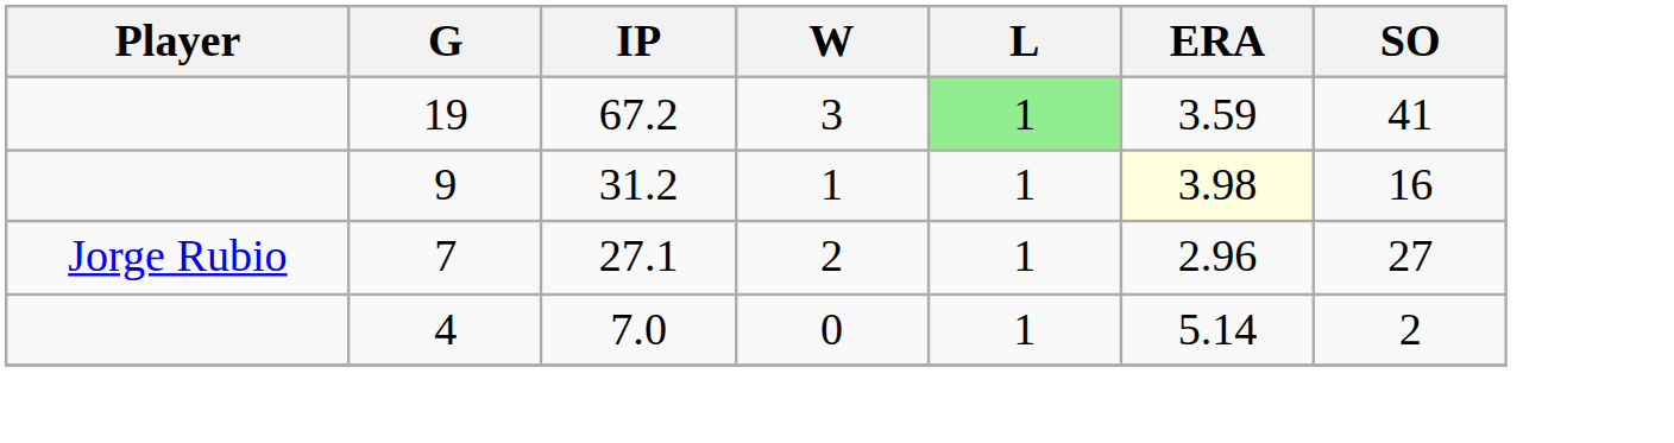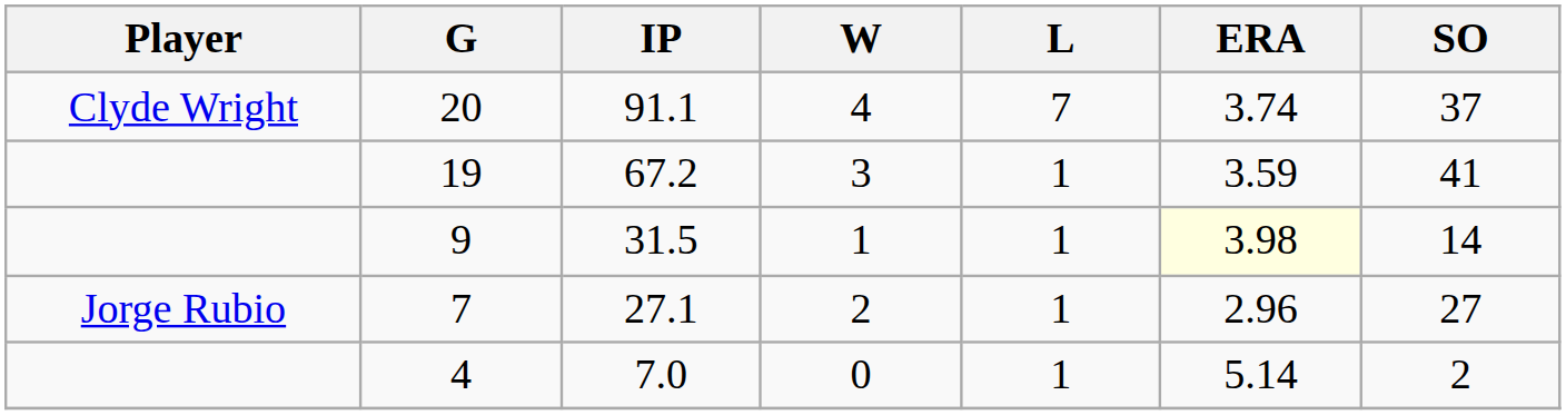+ row: Clyde Wright | 20 | 91.1 | 4 | 7 | 3.74 | 37
19 | L: lightgreen background -> no background
9 | IP: 31.2 -> 31.5
9 | SO: 16 -> 14
